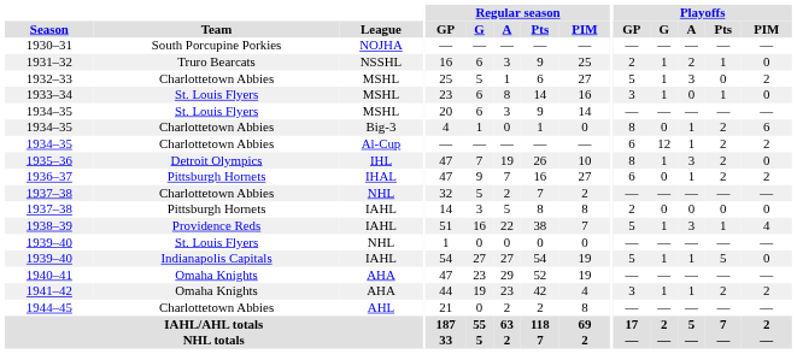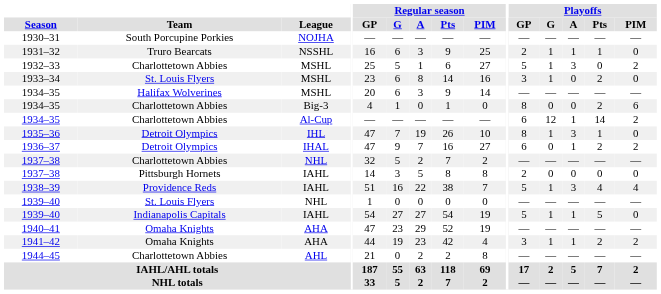1931–32 | Playoffs / A: 2 -> 1
1933–34 | Playoffs / Pts: 1 -> 2
1934–35 / MSHL | Team: St. Louis Flyers -> Halifax Wolverines
1934–35 / Big-3 | Playoffs / A: 1 -> 0
1934–35 / Al-Cup | Playoffs / Pts: 2 -> 14
1935–36 | Playoffs / Pts: 2 -> 1
1936–37 | Team: Pittsburgh Hornets -> Detroit Olympics
1938–39 | Playoffs / Pts: 1 -> 4
